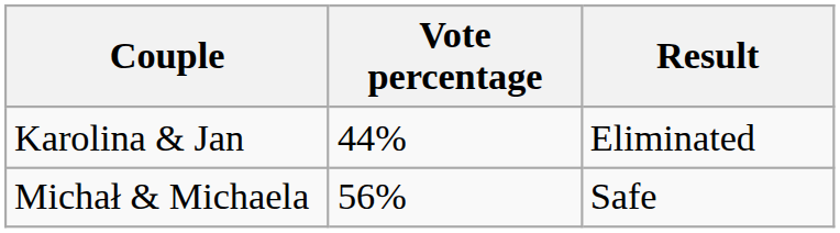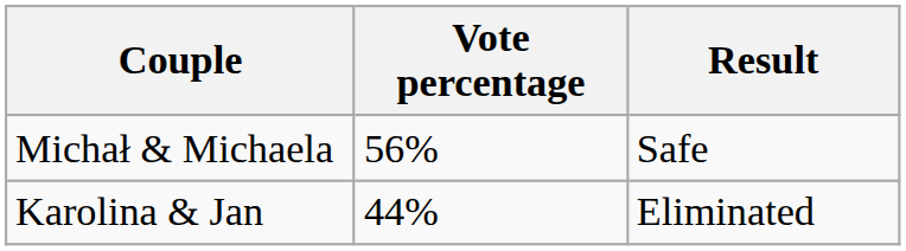rows swapped: Karolina & Jan <-> Michał & Michaela
